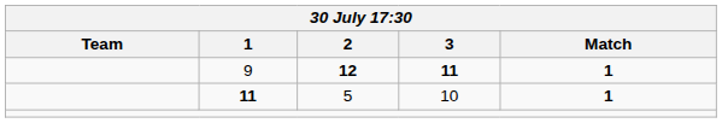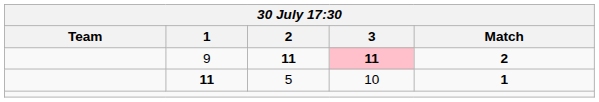9 | 2: 12 -> 11
9 | 3: no background -> pink background
9 | Match: 1 -> 2
